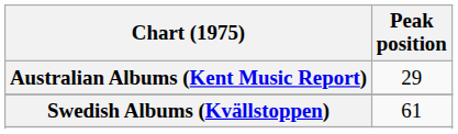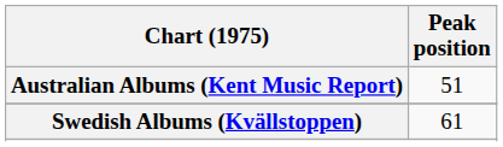Australian Albums (Kent Music Report) | Peak position: 29 -> 51
